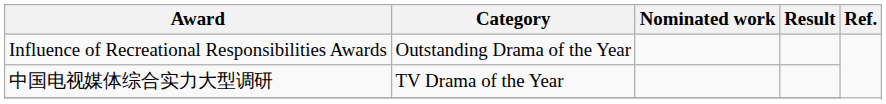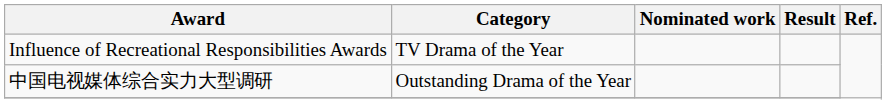Influence of Recreational Responsibilities Awards | Category: Outstanding Drama of the Year -> TV Drama of the Year
中国电视媒体综合实力大型调研 | Category: TV Drama of the Year -> Outstanding Drama of the Year
